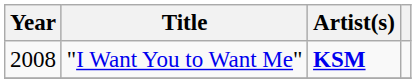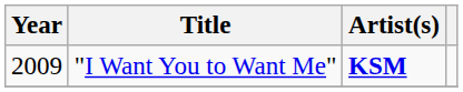"I Want You to Want Me" | Year: 2008 -> 2009
